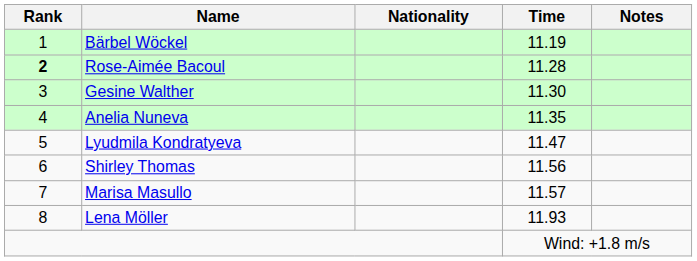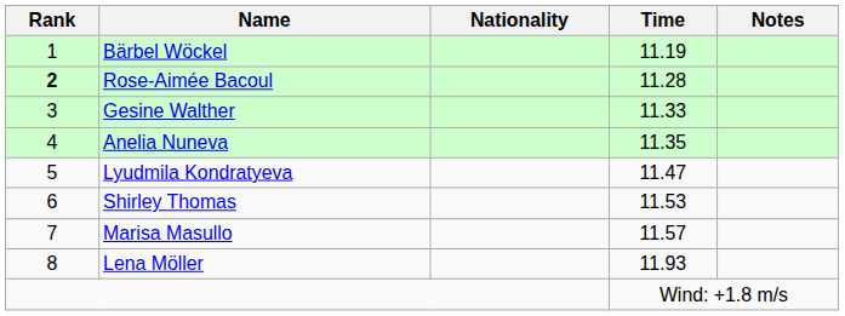Gesine Walther | Time: 11.30 -> 11.33
Shirley Thomas | Time: 11.56 -> 11.53
